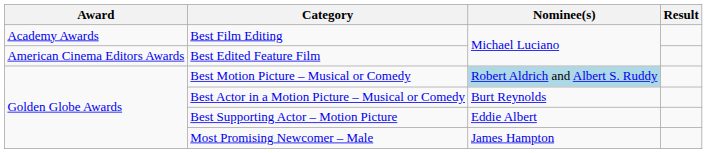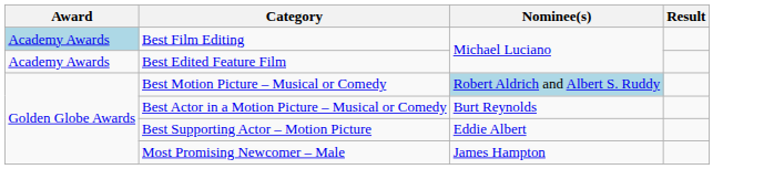Best Film Editing | Award: no background -> lightblue background
Best Edited Feature Film | Award: American Cinema Editors Awards -> Academy Awards
